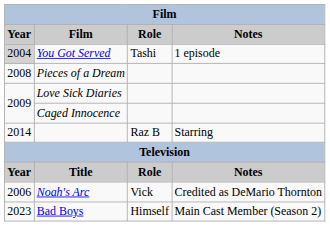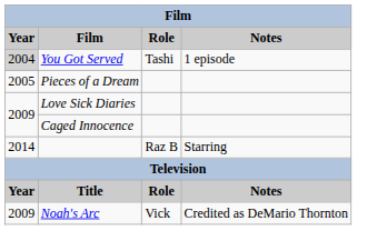Pieces of a Dream | Year: 2008 -> 2005
Noah's Arc | Year: 2006 -> 2009
- row: 2023 | Bad Boys | Himself | Main Cast Member (Season 2)
